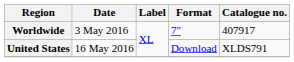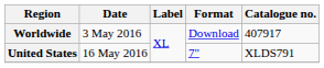Worldwide | Format: 7" -> Download
United States | Format: Download -> 7"
